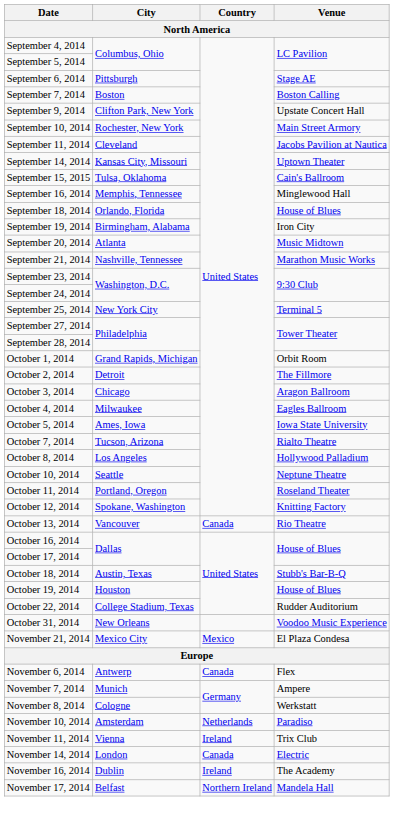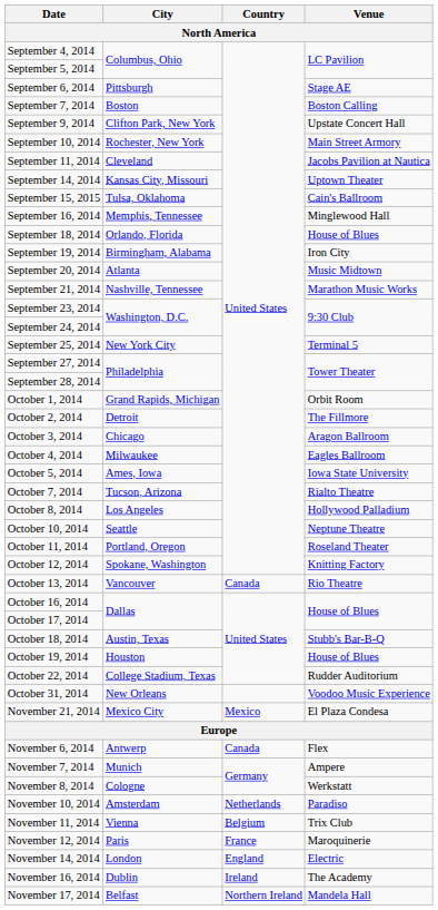November 11, 2014 | Country: Ireland -> Belgium
+ row: November 12, 2014 | Paris | France | Maroquinerie
November 14, 2014 | Country: Canada -> England
